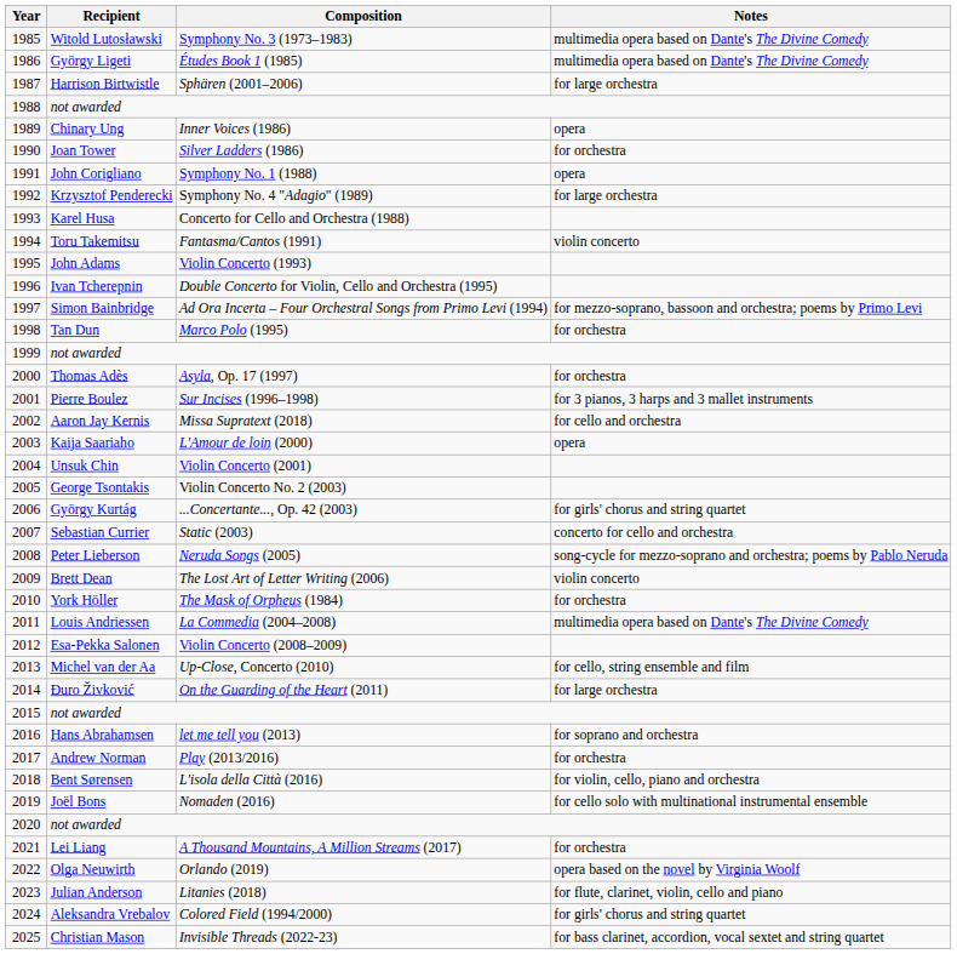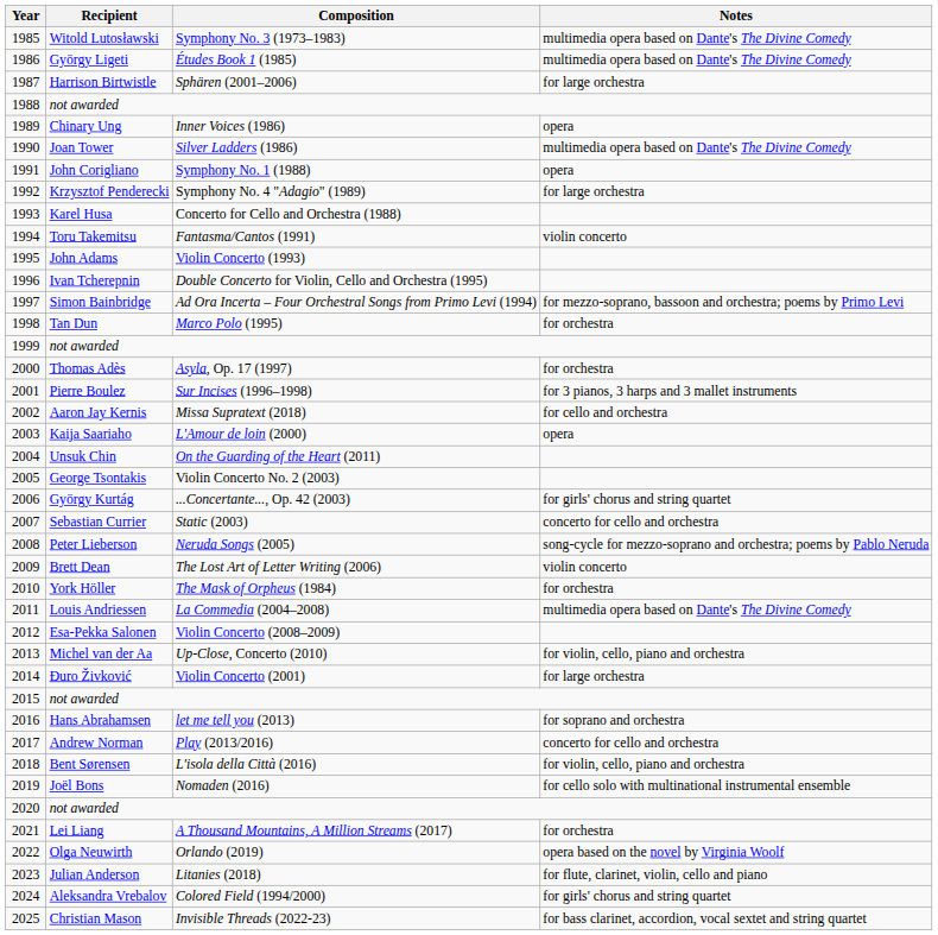Joan Tower | Notes: for orchestra -> multimedia opera based on Dante's The Divine Comedy
Unsuk Chin | Composition: Violin Concerto (2001) -> On the Guarding of the Heart (2011)
Michel van der Aa | Notes: for cello, string ensemble and film -> for violin, cello, piano and orchestra
Đuro Živković | Composition: On the Guarding of the Heart (2011) -> Violin Concerto (2001)
Andrew Norman | Notes: for orchestra -> concerto for cello and orchestra
